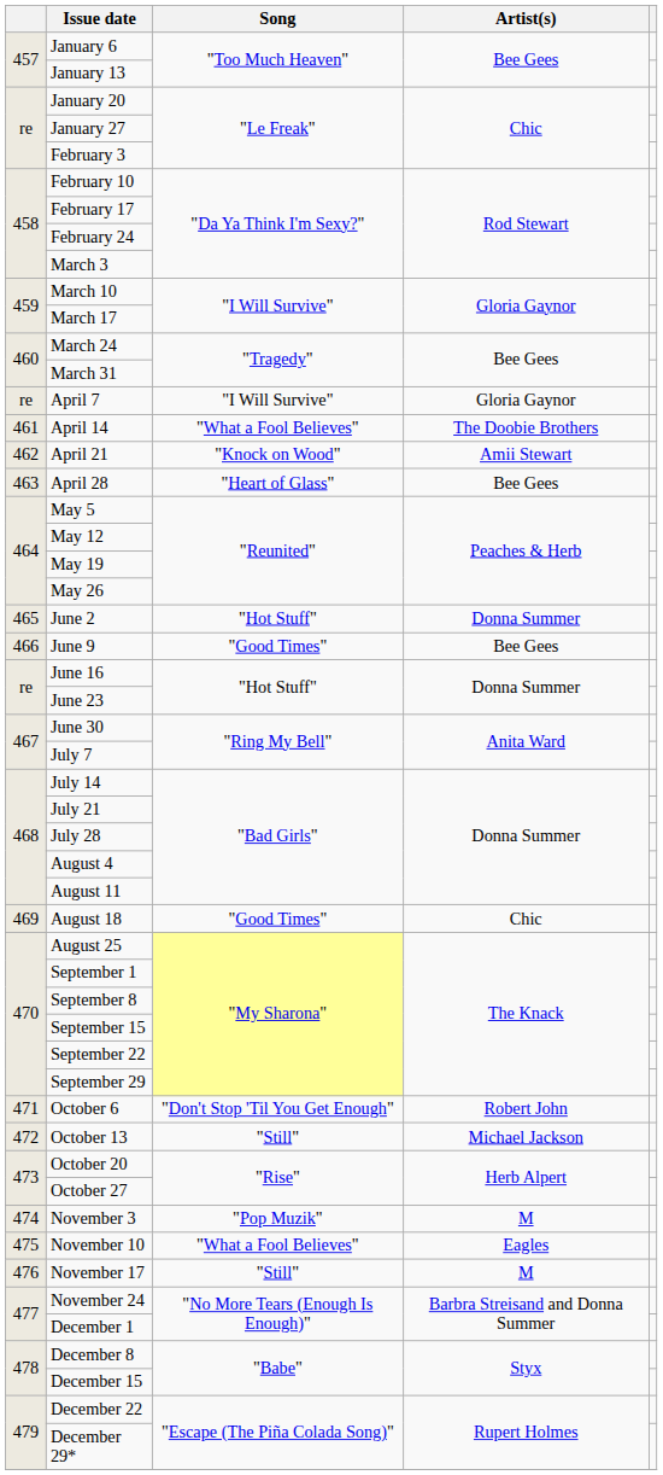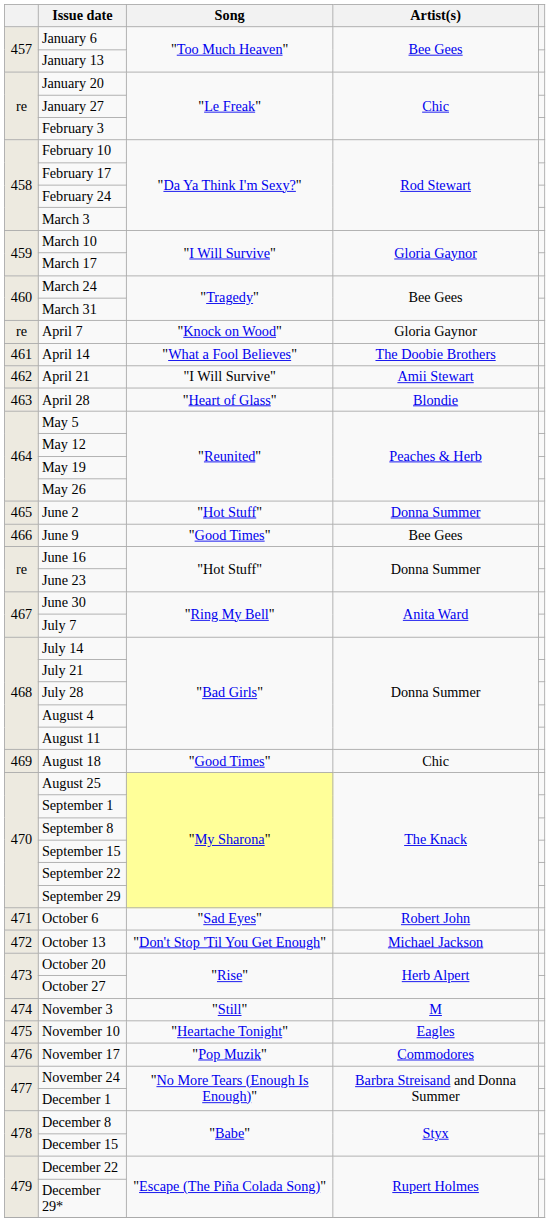April 7 | Song: "I Will Survive" -> "Knock on Wood"
April 21 | Song: "Knock on Wood" -> "I Will Survive"
April 28 | Artist(s): Bee Gees -> Blondie
October 6 | Song: "Don't Stop 'Til You Get Enough" -> "Sad Eyes"
October 13 | Song: "Still" -> "Don't Stop 'Til You Get Enough"
November 3 | Song: "Pop Muzik" -> "Still"
November 10 | Song: "What a Fool Believes" -> "Heartache Tonight"
November 17 | Song: "Still" -> "Pop Muzik"
November 17 | Artist(s): M -> Commodores
